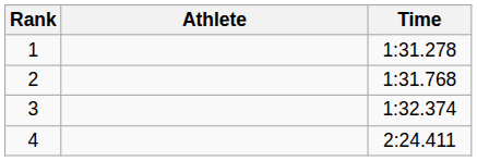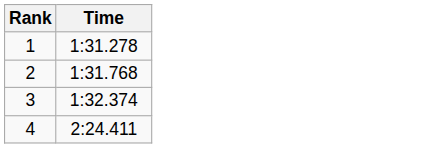- column: Athlete
